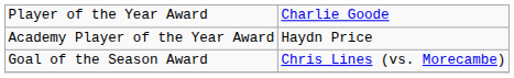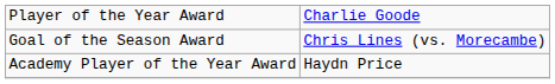rows swapped: Academy Player of the Year Award <-> Goal of the Season Award
